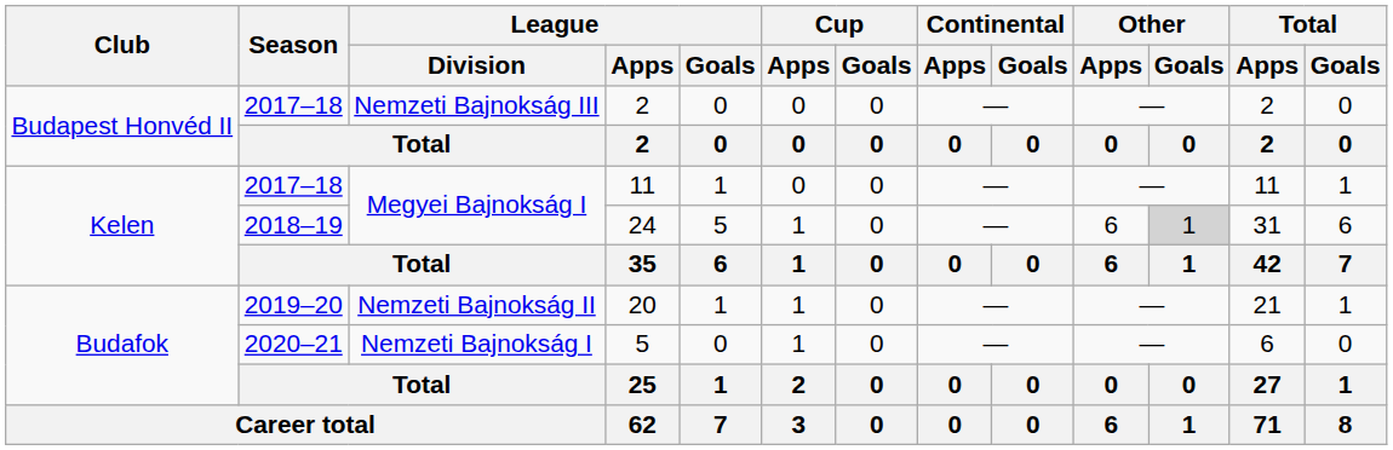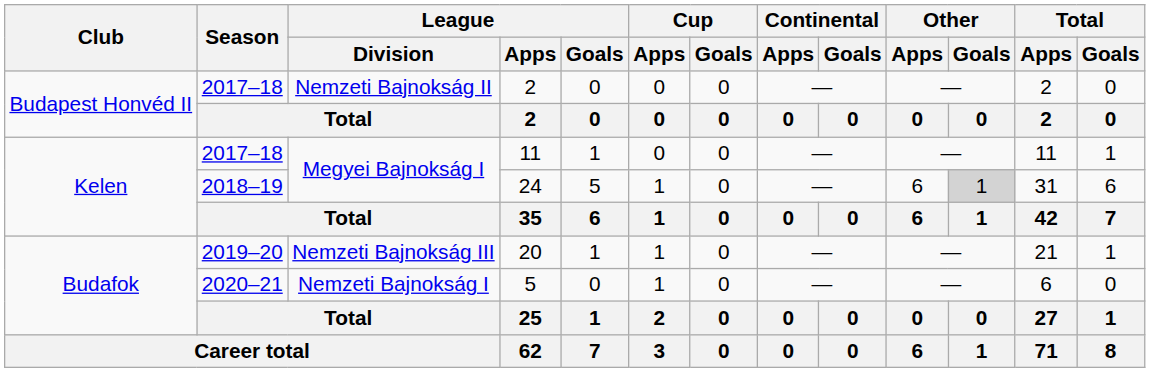2017–18 / 2 | League / Division: Nemzeti Bajnokság III -> Nemzeti Bajnokság II
20 | League / Division: Nemzeti Bajnokság II -> Nemzeti Bajnokság III
